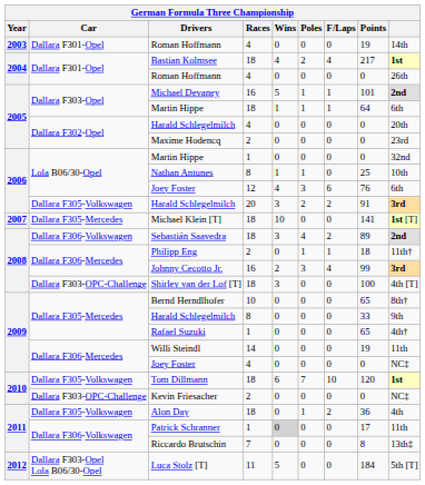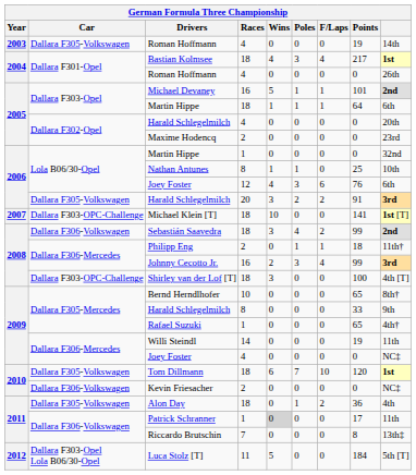2003 / Roman Hoffmann | Car: Dallara F301-Opel -> Dallara F305-Volkswagen
Bastian Kolmsee | Poles: 2 -> 3
Michael Klein [T] | Car: Dallara F305-Mercedes -> Dallara F303-OPC-Challenge
Sebastián Saavedra | Points: 89 -> 99
Kevin Friesacher | Car: Dallara F303-OPC-Challenge -> Dallara F306-Volkswagen
